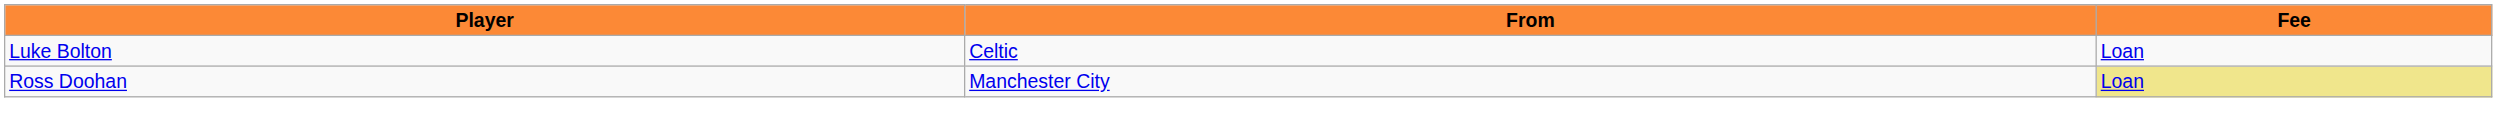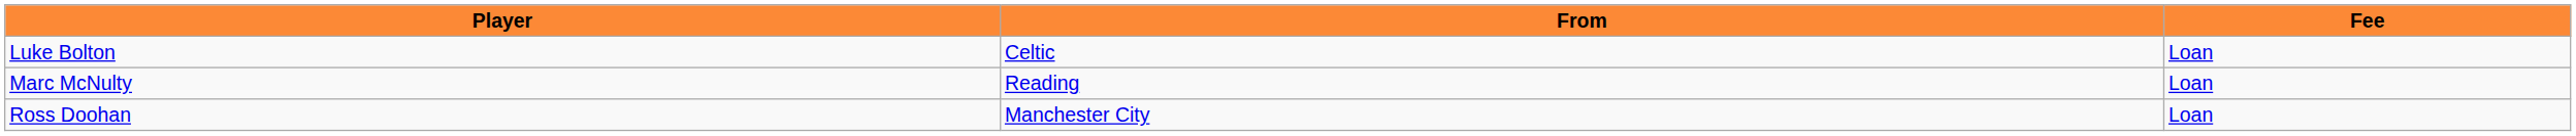+ row: Marc McNulty | Reading | Loan
Ross Doohan | Fee: khaki background -> no background
